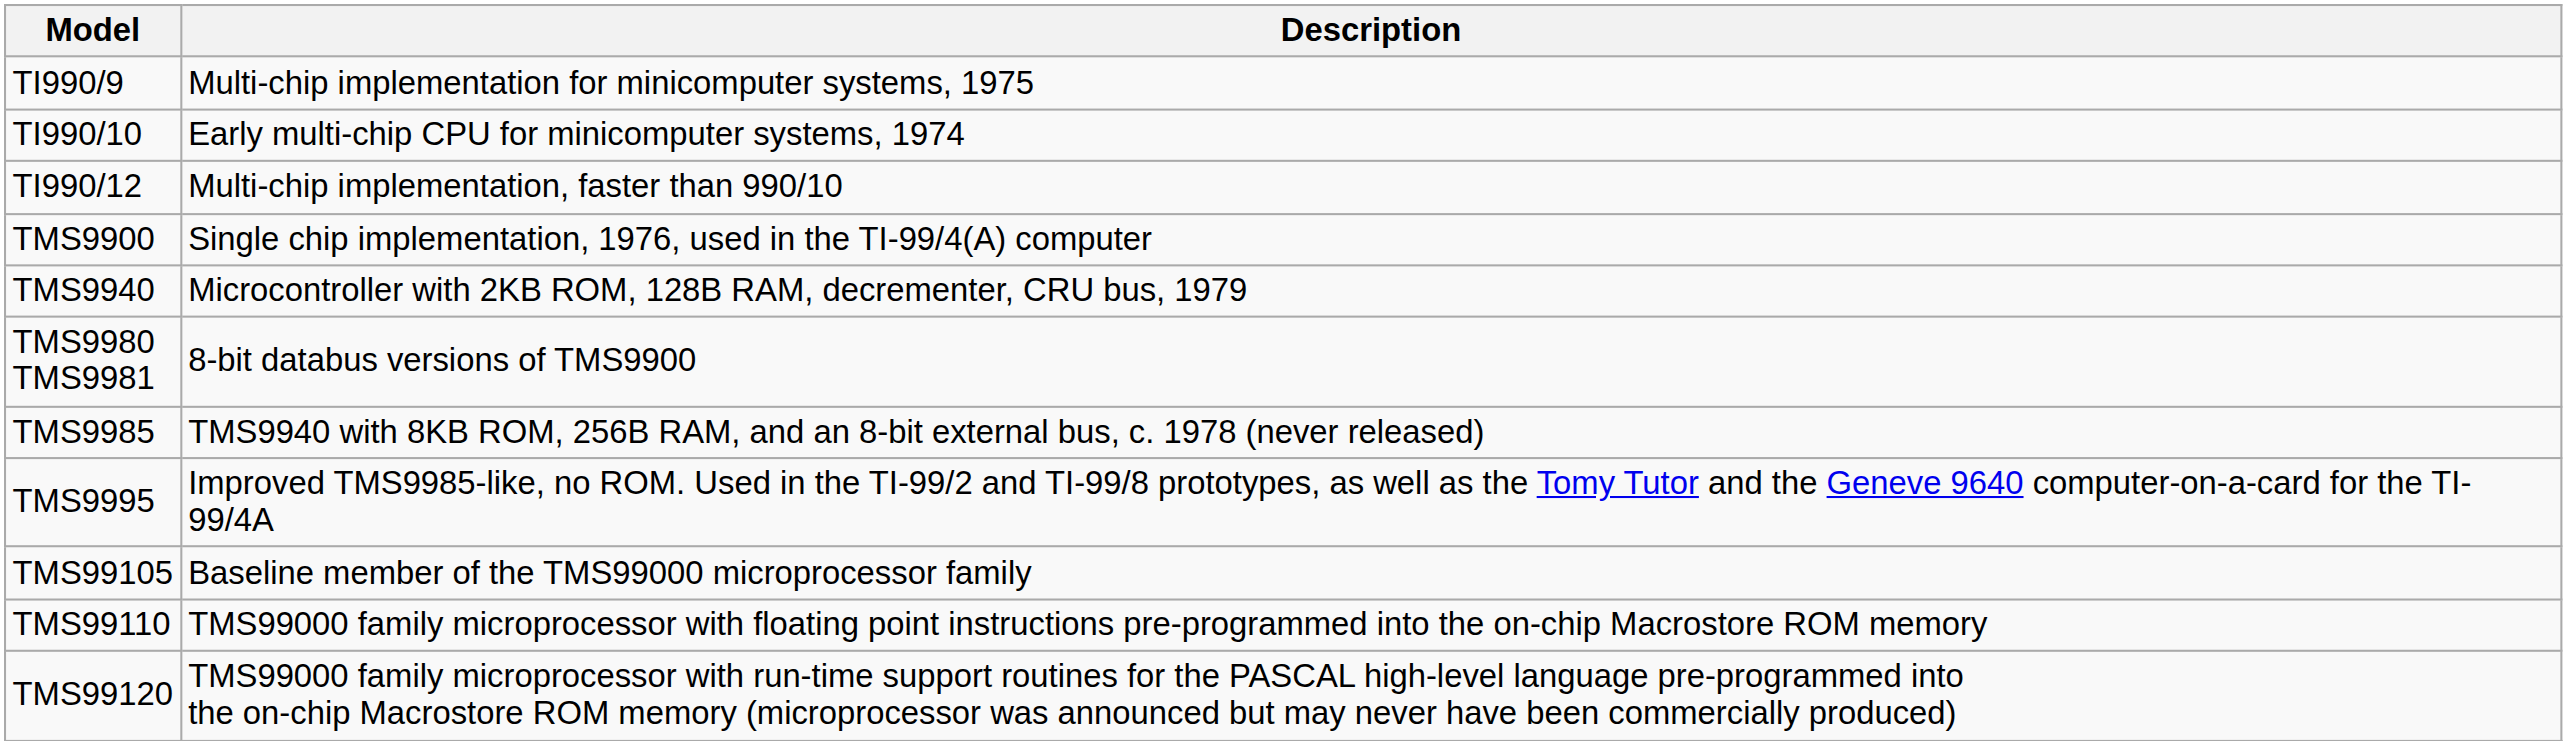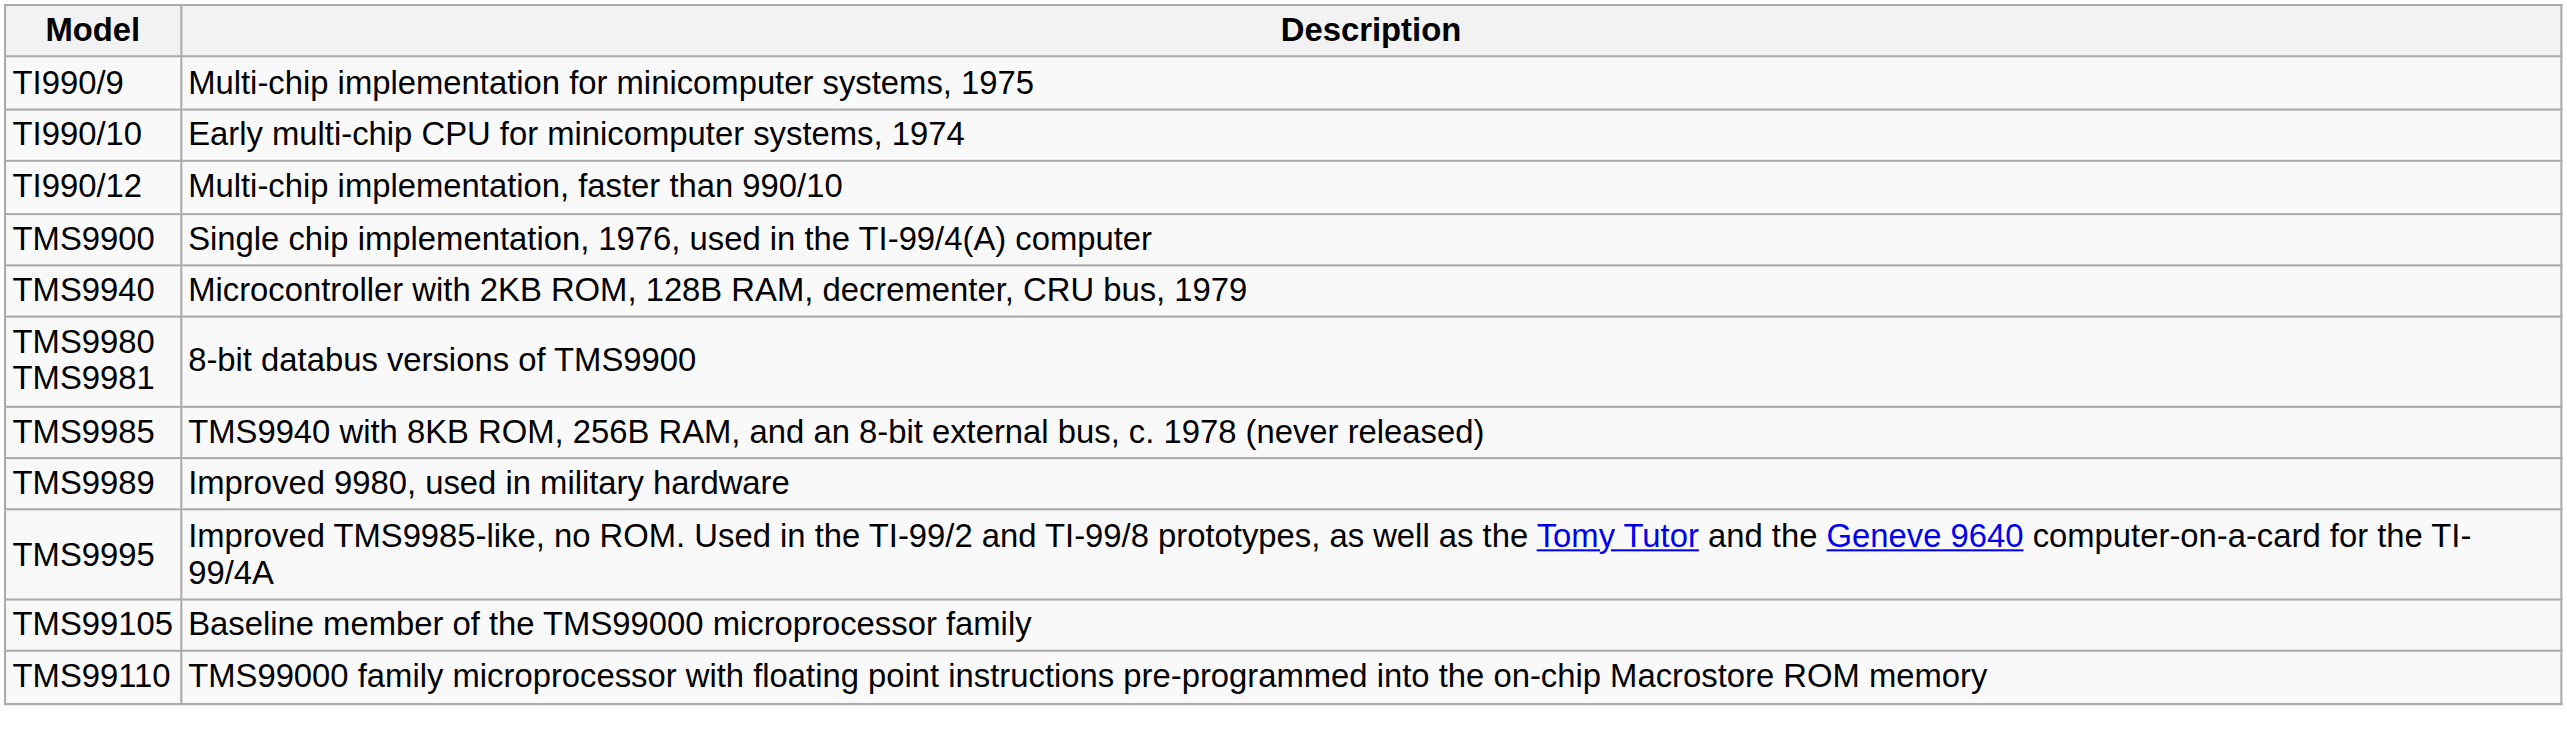+ row: TMS9989 | Improved 9980, used in military hardware
- row: TMS99120 | TMS99000 family microprocessor with run-time support routines for the PASCAL high-level language pre-programmed into the on-chip Macrostore ROM memory (microprocessor was announced but may never have been commercially produced)
